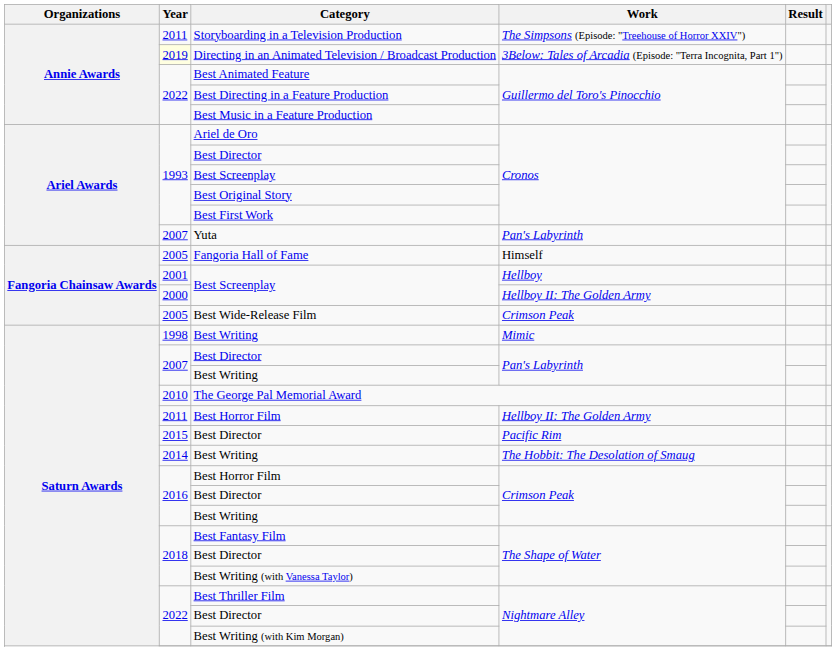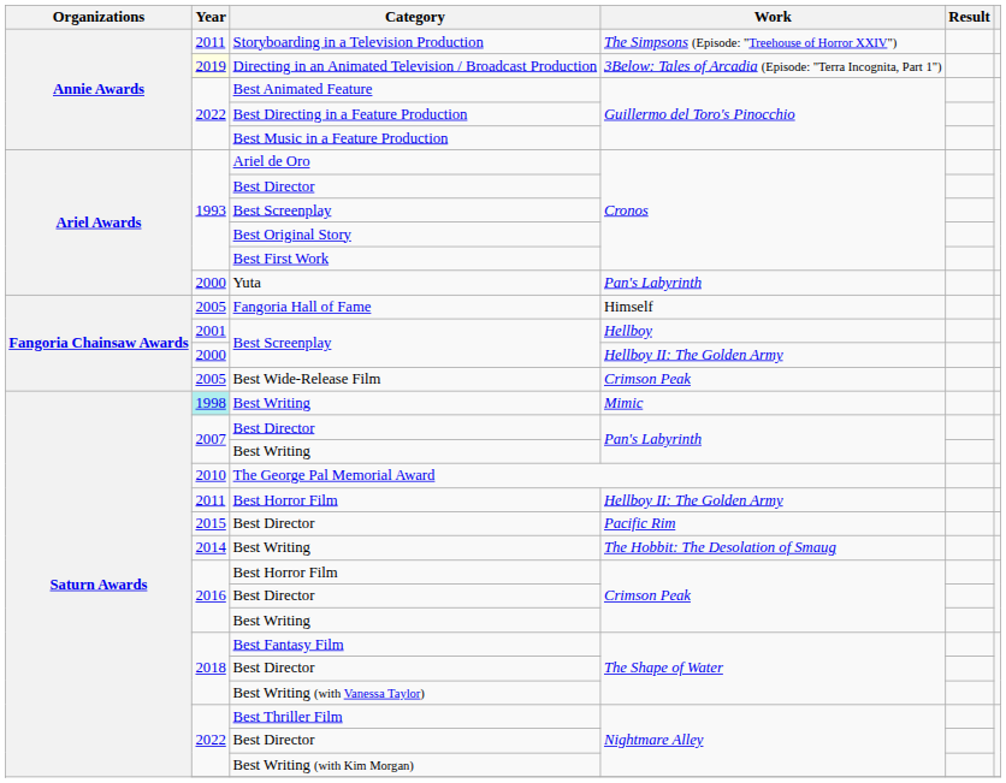Yuta | Year: 2007 -> 2000
Best Writing / Mimic | Year: no background -> paleturquoise background
